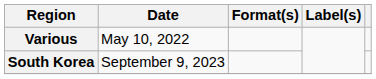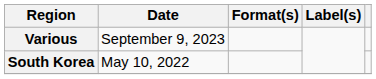Various | Date: May 10, 2022 -> September 9, 2023
South Korea | Date: September 9, 2023 -> May 10, 2022
